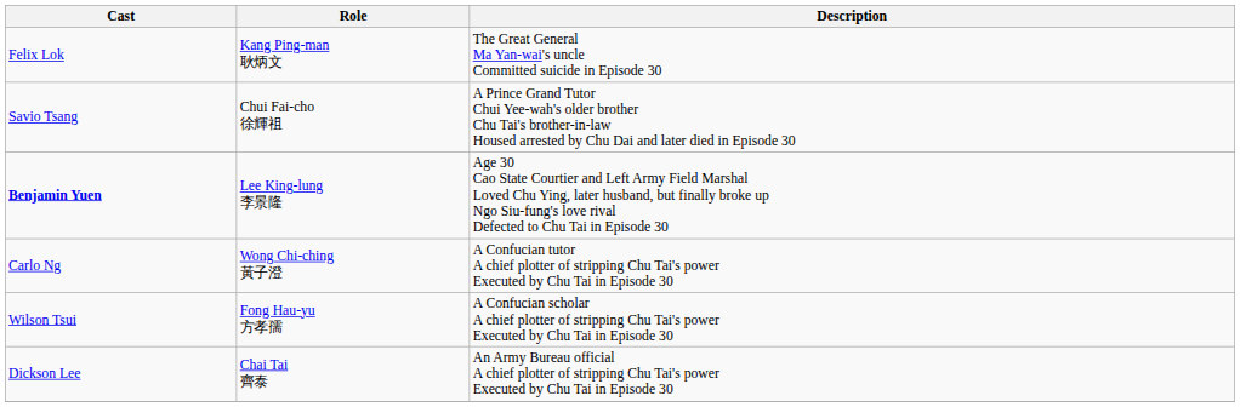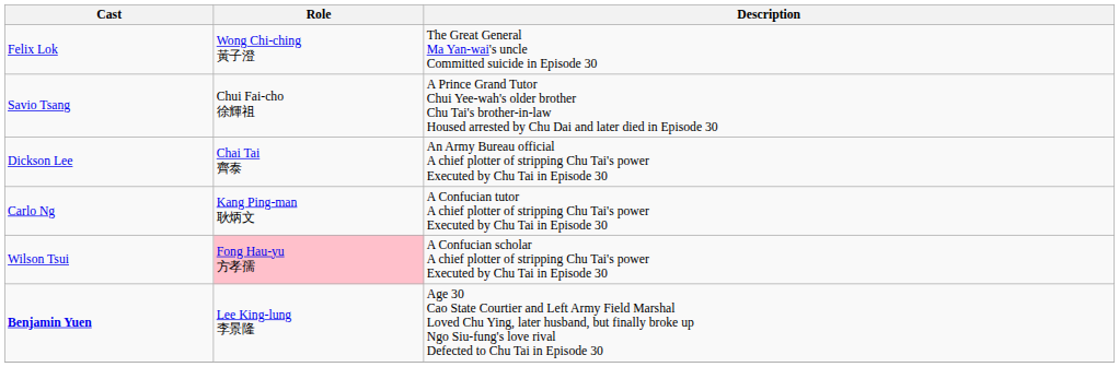Felix Lok | Role: Kang Ping-man 耿炳文 -> Wong Chi-ching 黃子澄
rows swapped: Benjamin Yuen <-> Dickson Lee
Carlo Ng | Role: Wong Chi-ching 黃子澄 -> Kang Ping-man 耿炳文
Wilson Tsui | Role: no background -> pink background
